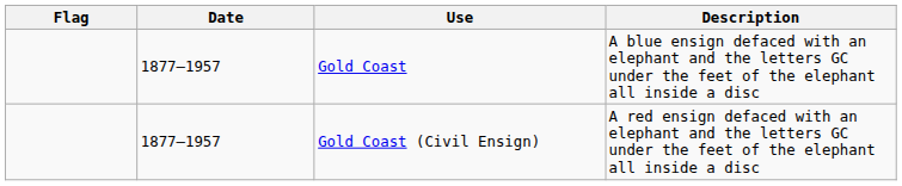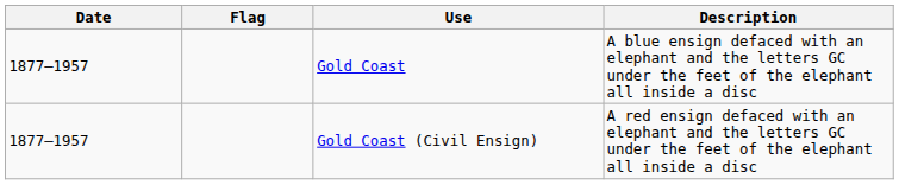columns swapped: Flag <-> Date
